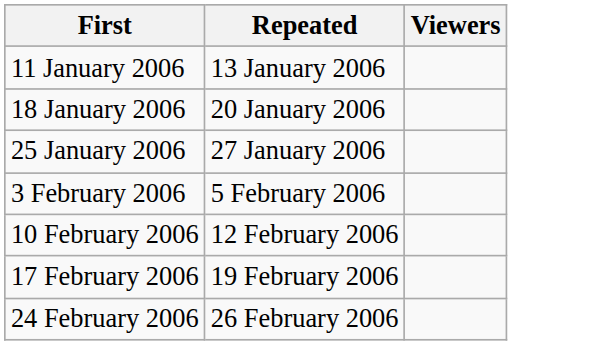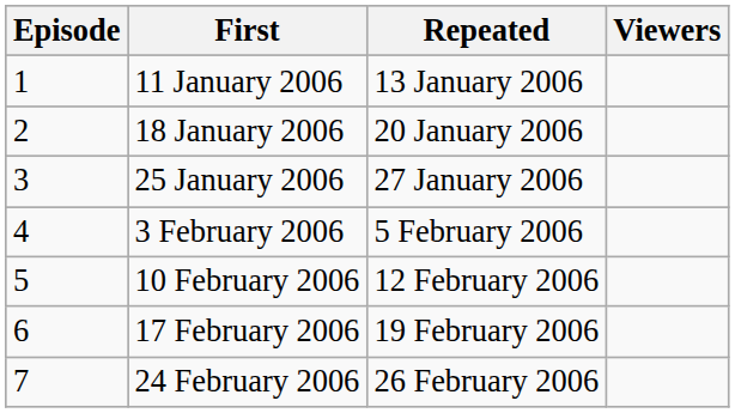+ column: Episode | 1 | 2 | 3 | 4 | 5 | 6 | 7
